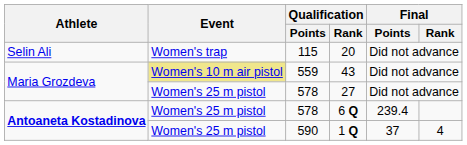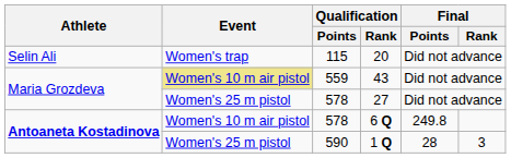6 Q | Event: Women's 25 m pistol -> Women's 10 m air pistol
6 Q | Final / Points: 239.4 -> 249.8
1 Q | Final / Points: 37 -> 28
1 Q | Final / Rank: 4 -> 3
